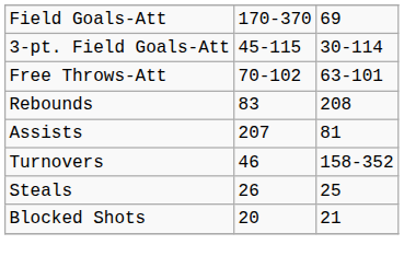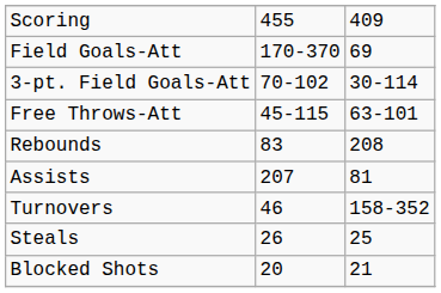+ row: Scoring | 455 | 409
3-pt. Field Goals-Att | column 2: 45-115 -> 70-102
Free Throws-Att | column 2: 70-102 -> 45-115
